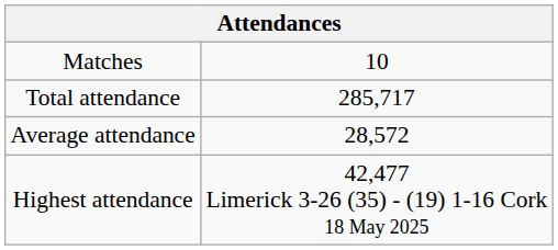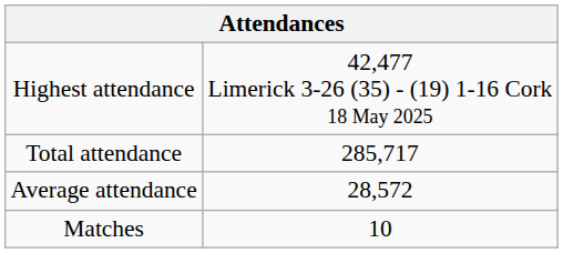rows swapped: Matches <-> Highest attendance
